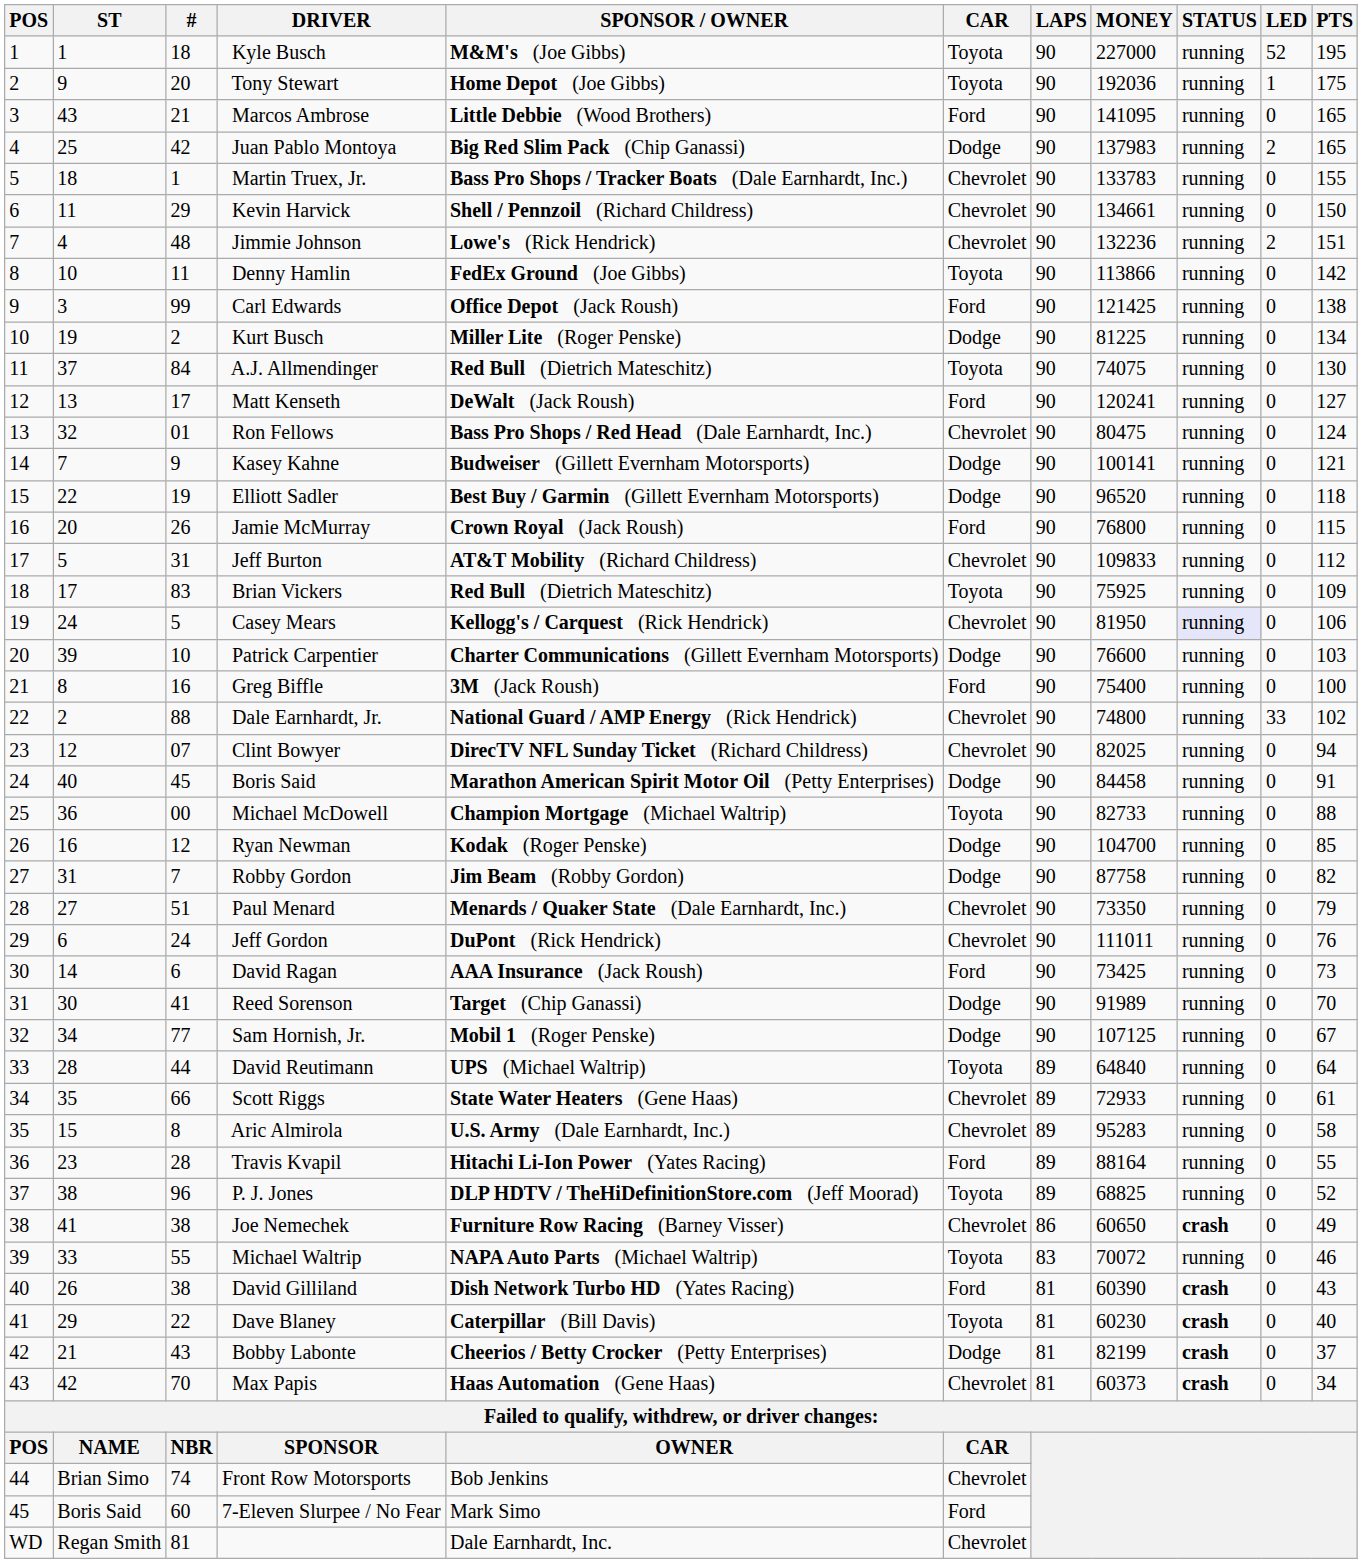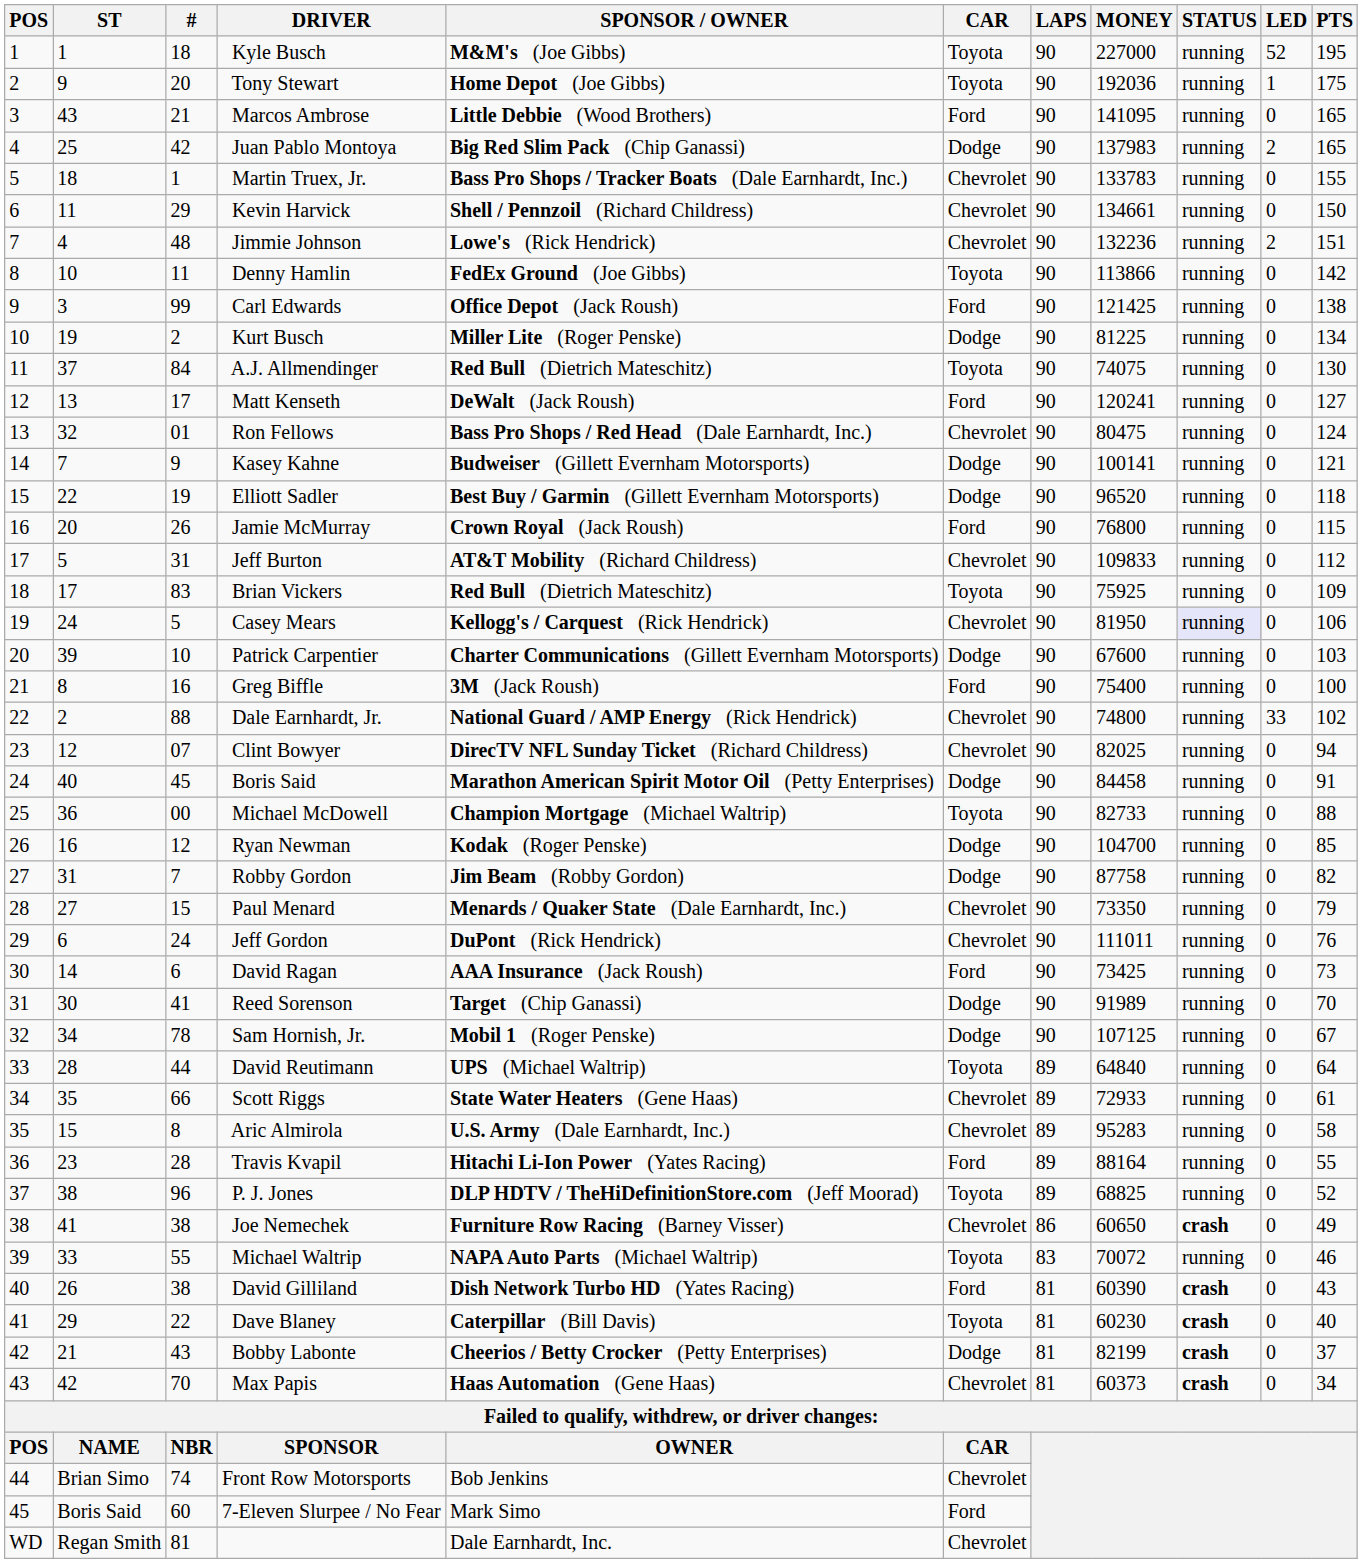Patrick Carpentier | MONEY: 76600 -> 67600
Paul Menard | #: 51 -> 15
Sam Hornish, Jr. | #: 77 -> 78
